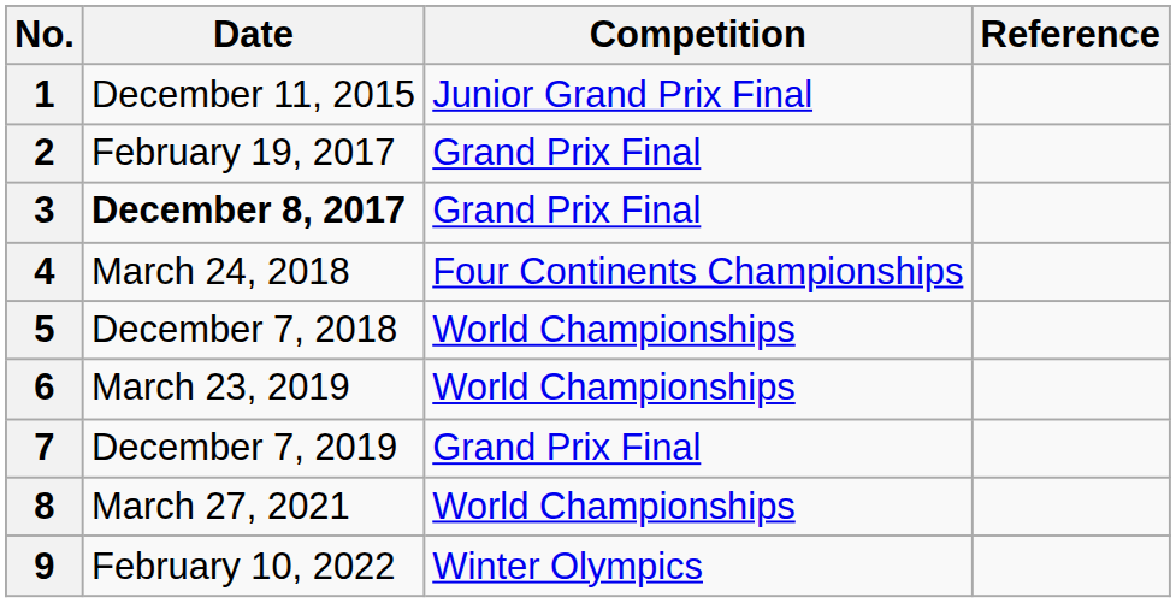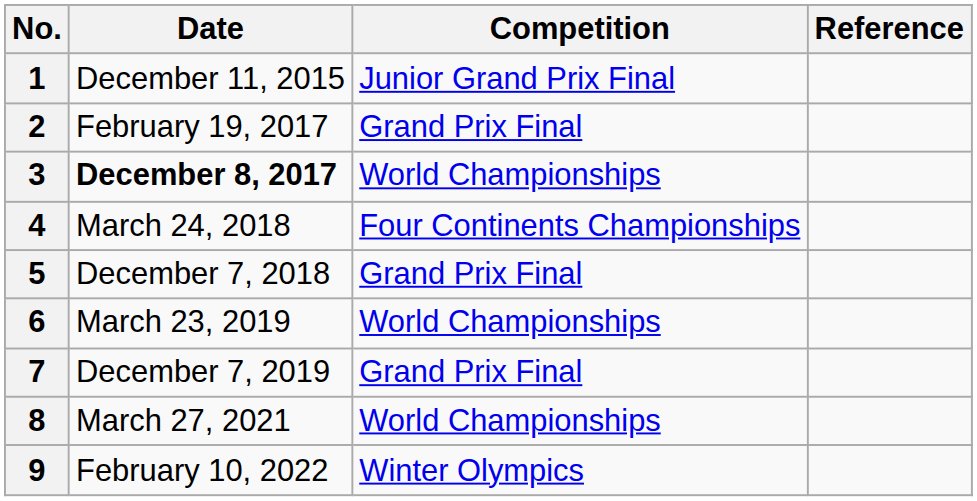3 | Competition: Grand Prix Final -> World Championships
5 | Competition: World Championships -> Grand Prix Final
